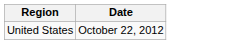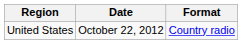+ column: Format | Country radio
